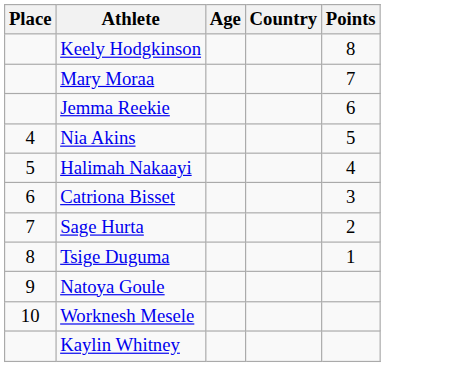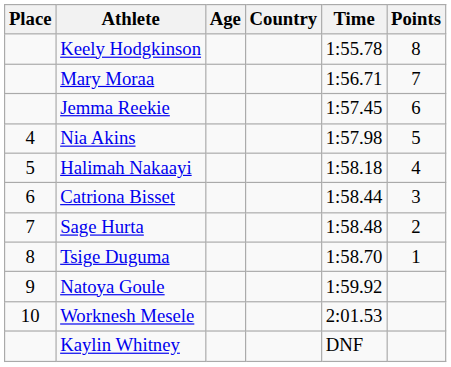+ column: Time | 1:55.78 | 1:56.71 | 1:57.45 | 1:57.98 | 1:58.18 | 1:58.44 | 1:58.48 | 1:58.70 | 1:59.92 | 2:01.53 | DNF
